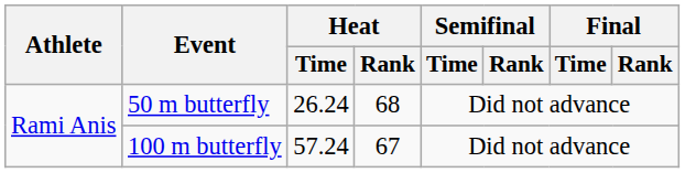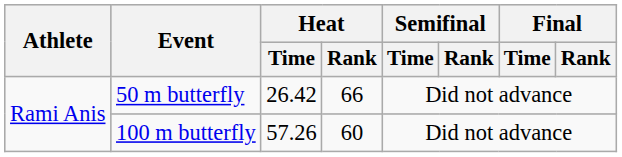50 m butterfly | Heat / Time: 26.24 -> 26.42
50 m butterfly | Heat / Rank: 68 -> 66
100 m butterfly | Heat / Time: 57.24 -> 57.26
100 m butterfly | Heat / Rank: 67 -> 60
